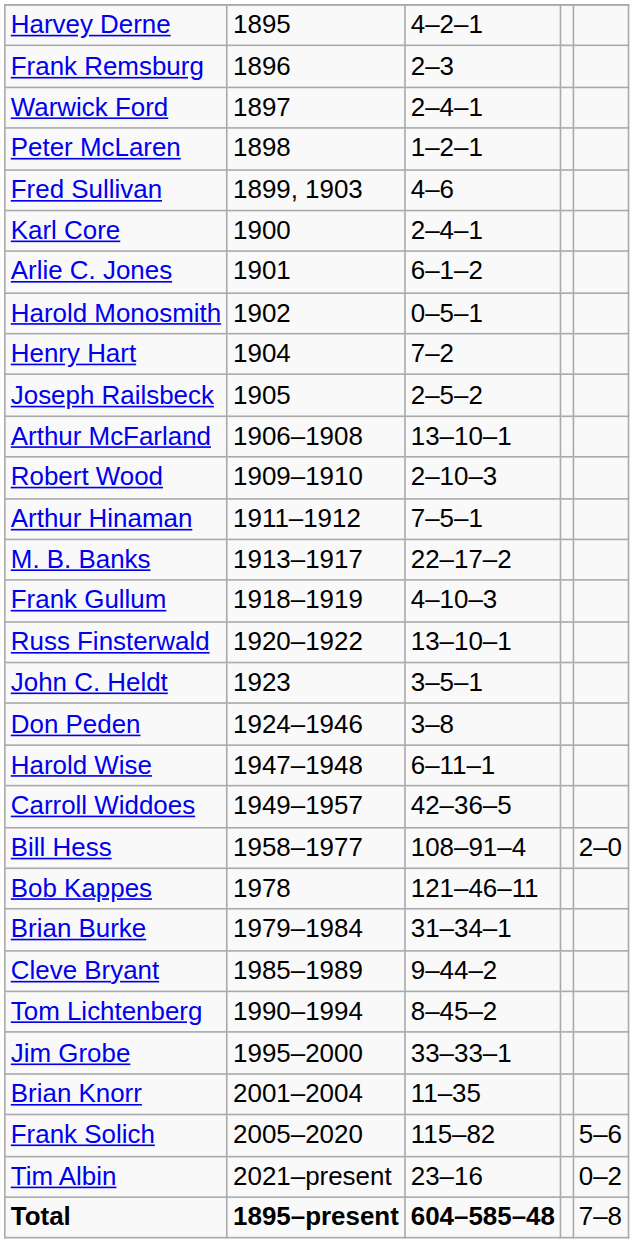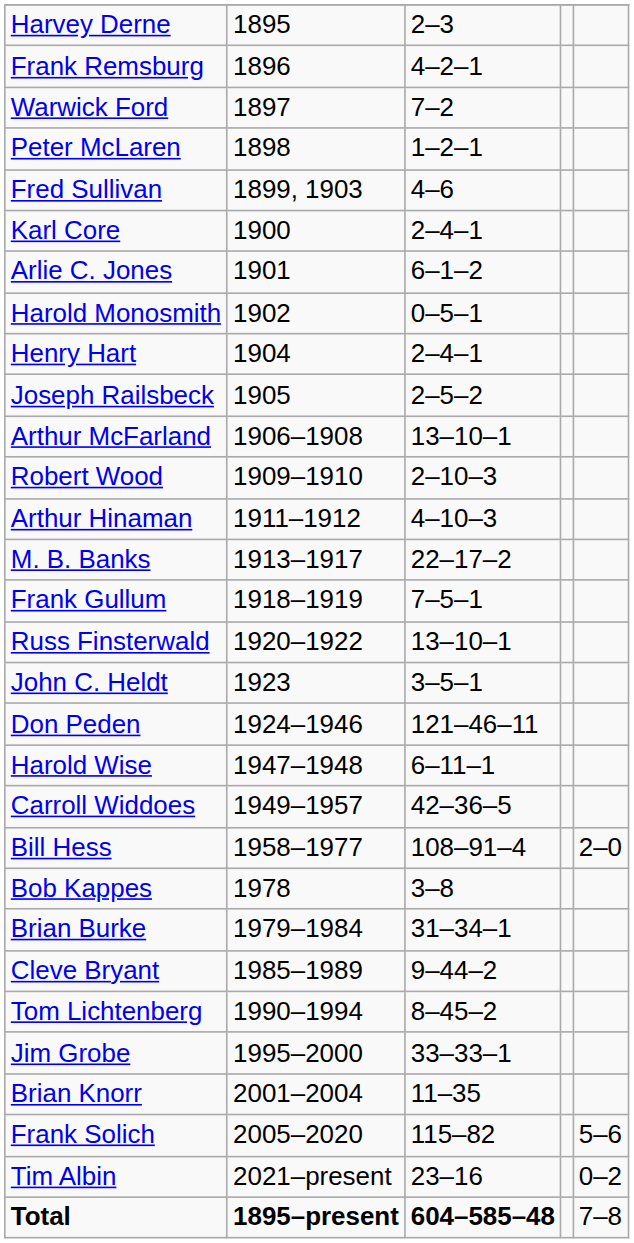Harvey Derne | column 3: 4–2–1 -> 2–3
Frank Remsburg | column 3: 2–3 -> 4–2–1
Warwick Ford | column 3: 2–4–1 -> 7–2
Henry Hart | column 3: 7–2 -> 2–4–1
Arthur Hinaman | column 3: 7–5–1 -> 4–10–3
Frank Gullum | column 3: 4–10–3 -> 7–5–1
Don Peden | column 3: 3–8 -> 121–46–11
Bob Kappes | column 3: 121–46–11 -> 3–8
